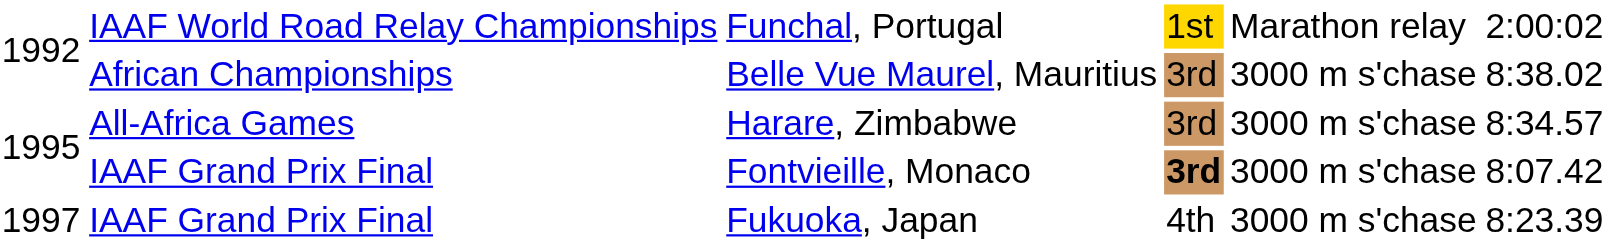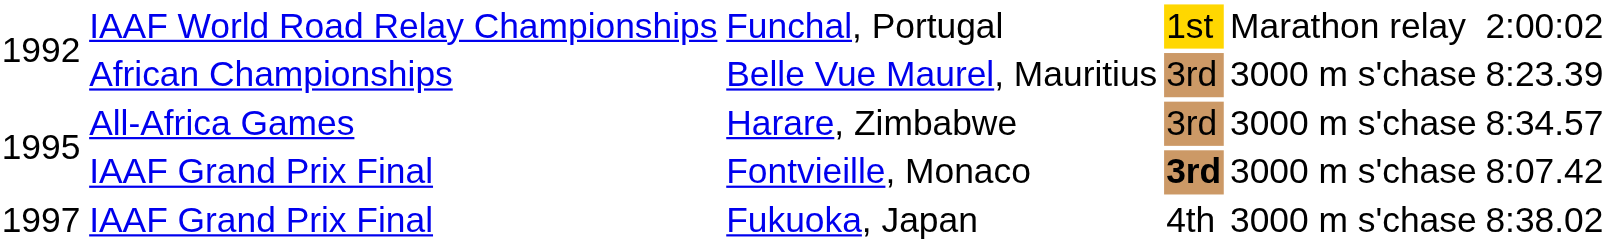Belle Vue Maurel, Mauritius | column 6: 8:38.02 -> 8:23.39
Fukuoka, Japan | column 6: 8:23.39 -> 8:38.02
